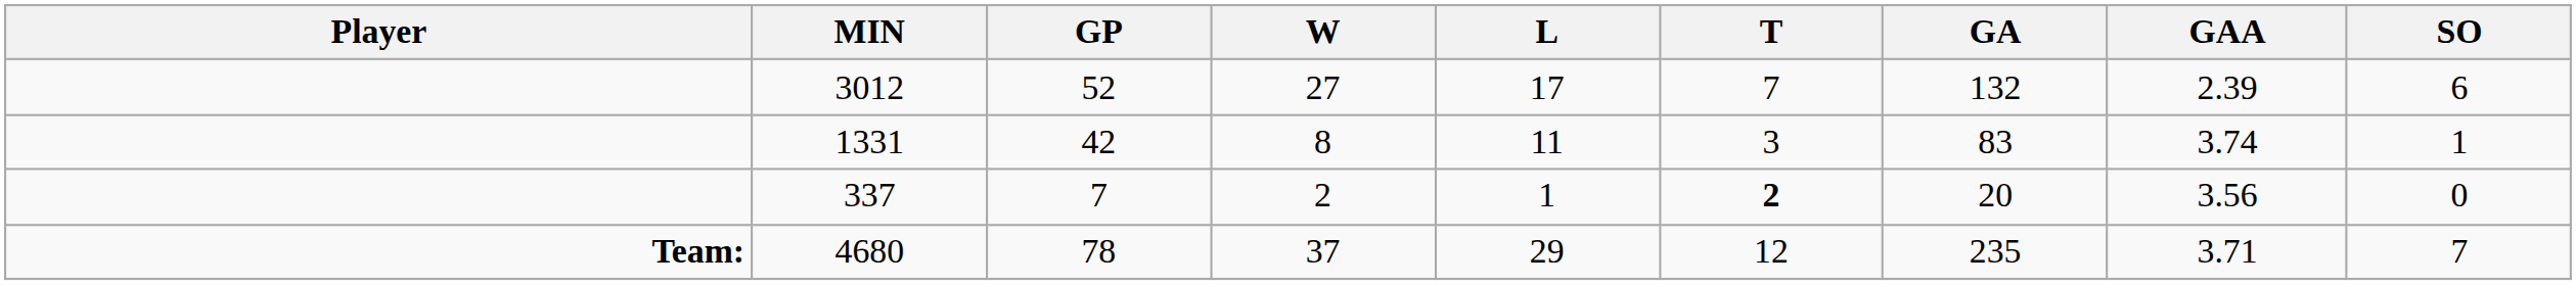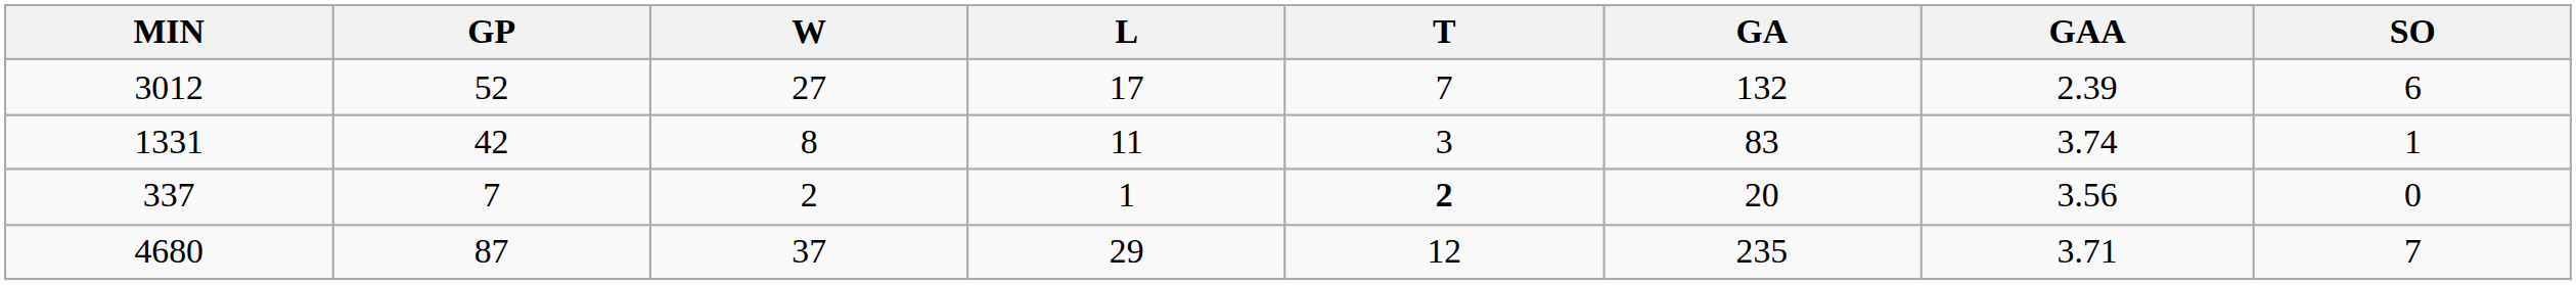- column: Player | Team:
4680 | GP: 78 -> 87
